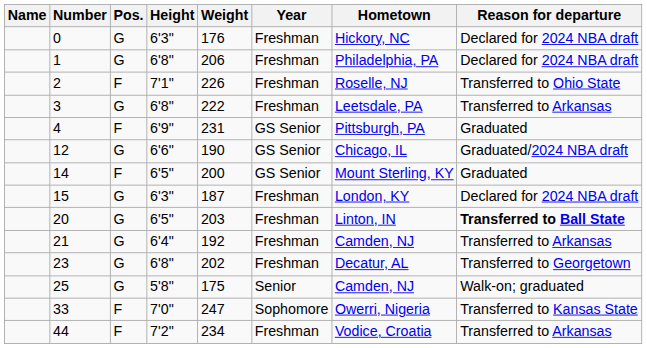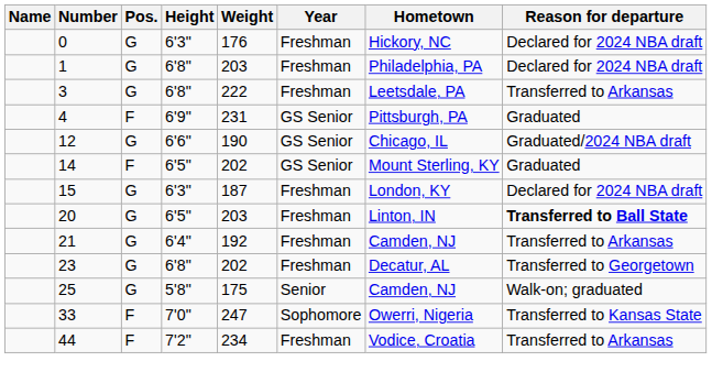1 | Weight: 206 -> 203
- row: 2 | F | 7'1" | 226 | Freshman | Roselle, NJ | Transferred to Ohio State
14 | Weight: 200 -> 202
